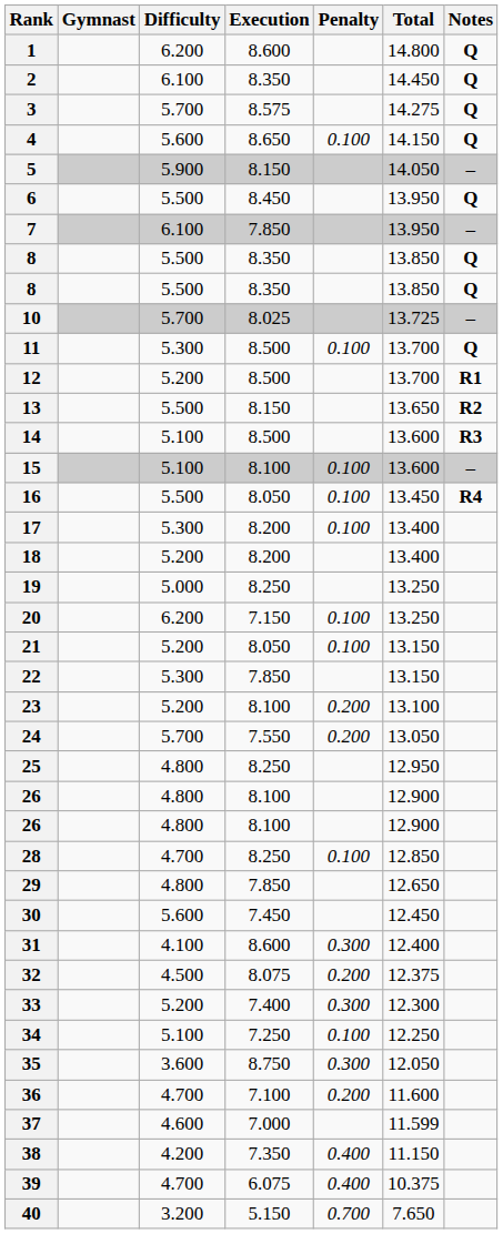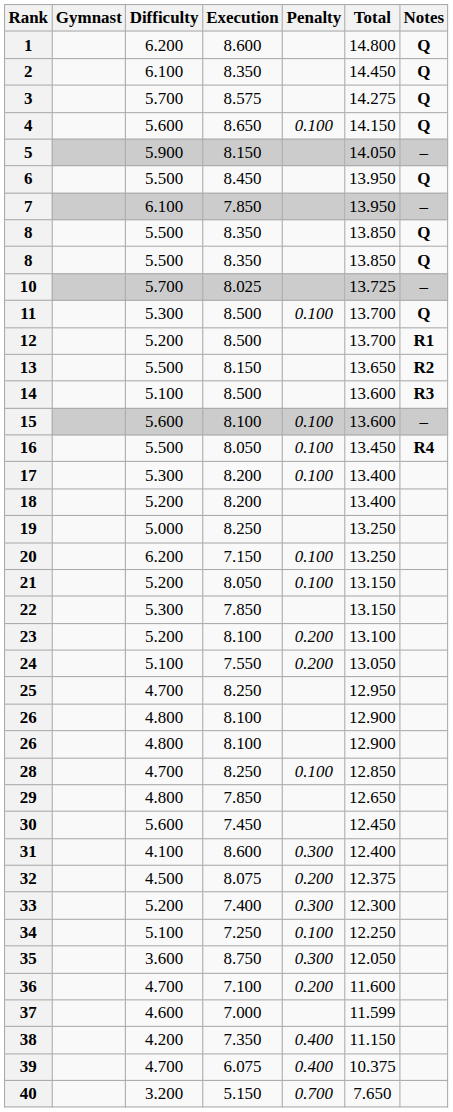15 | Difficulty: 5.100 -> 5.600
24 | Difficulty: 5.700 -> 5.100
25 | Difficulty: 4.800 -> 4.700
